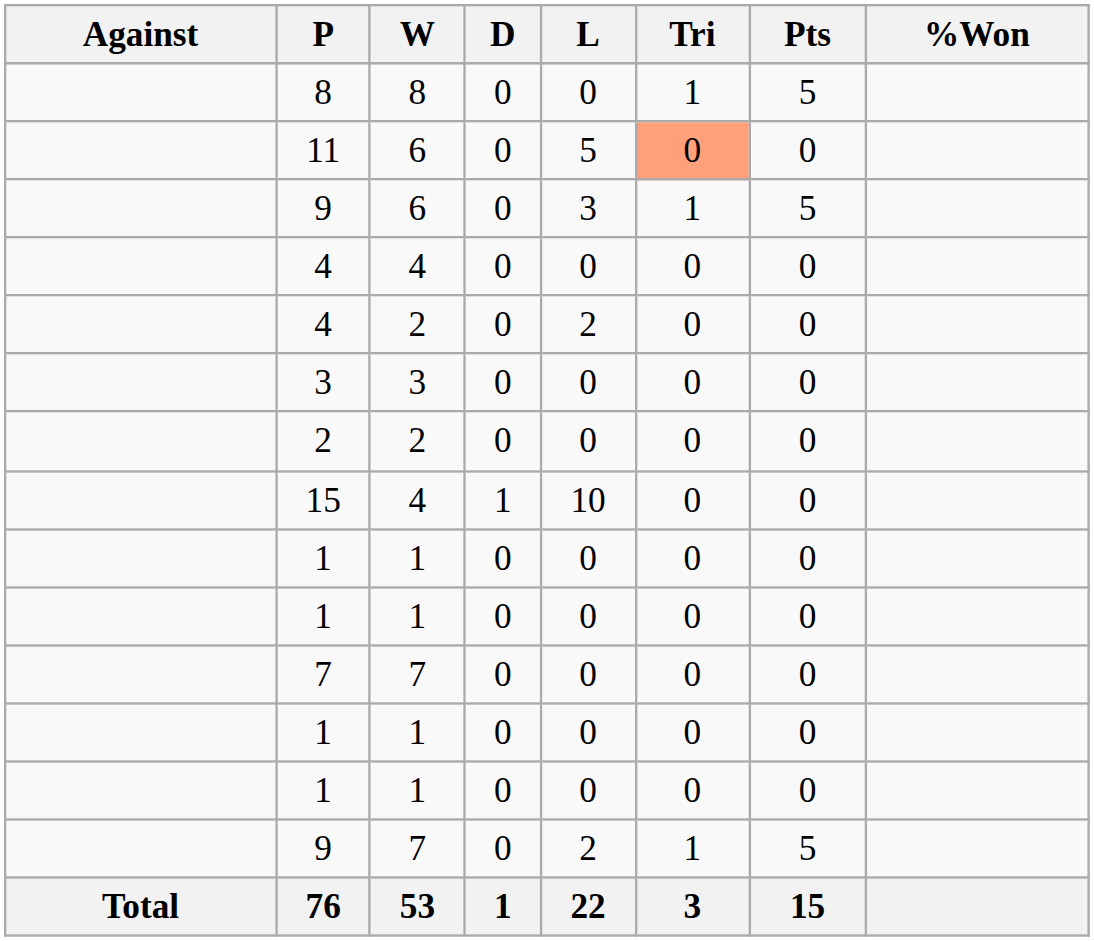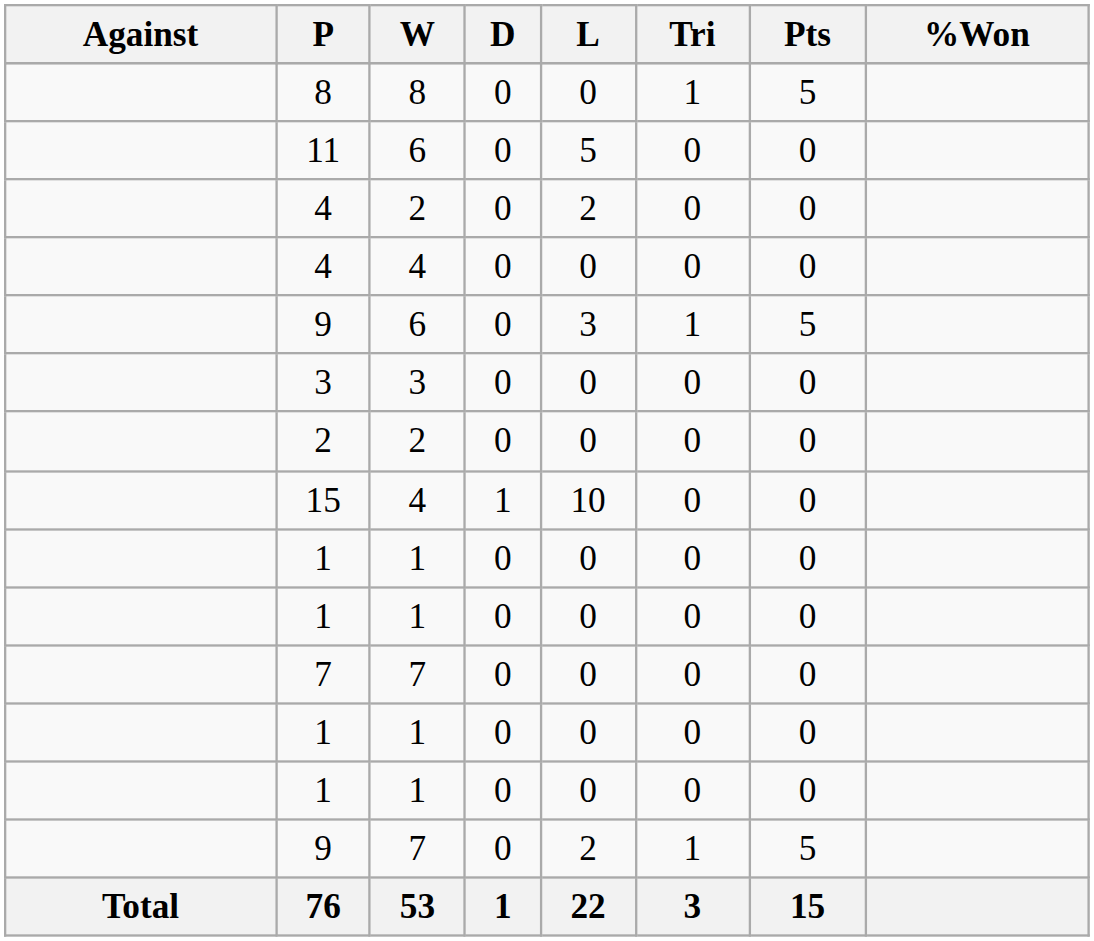11 | Tri: lightsalmon background -> no background
rows swapped: 9 / 6 <-> 4 / 2
